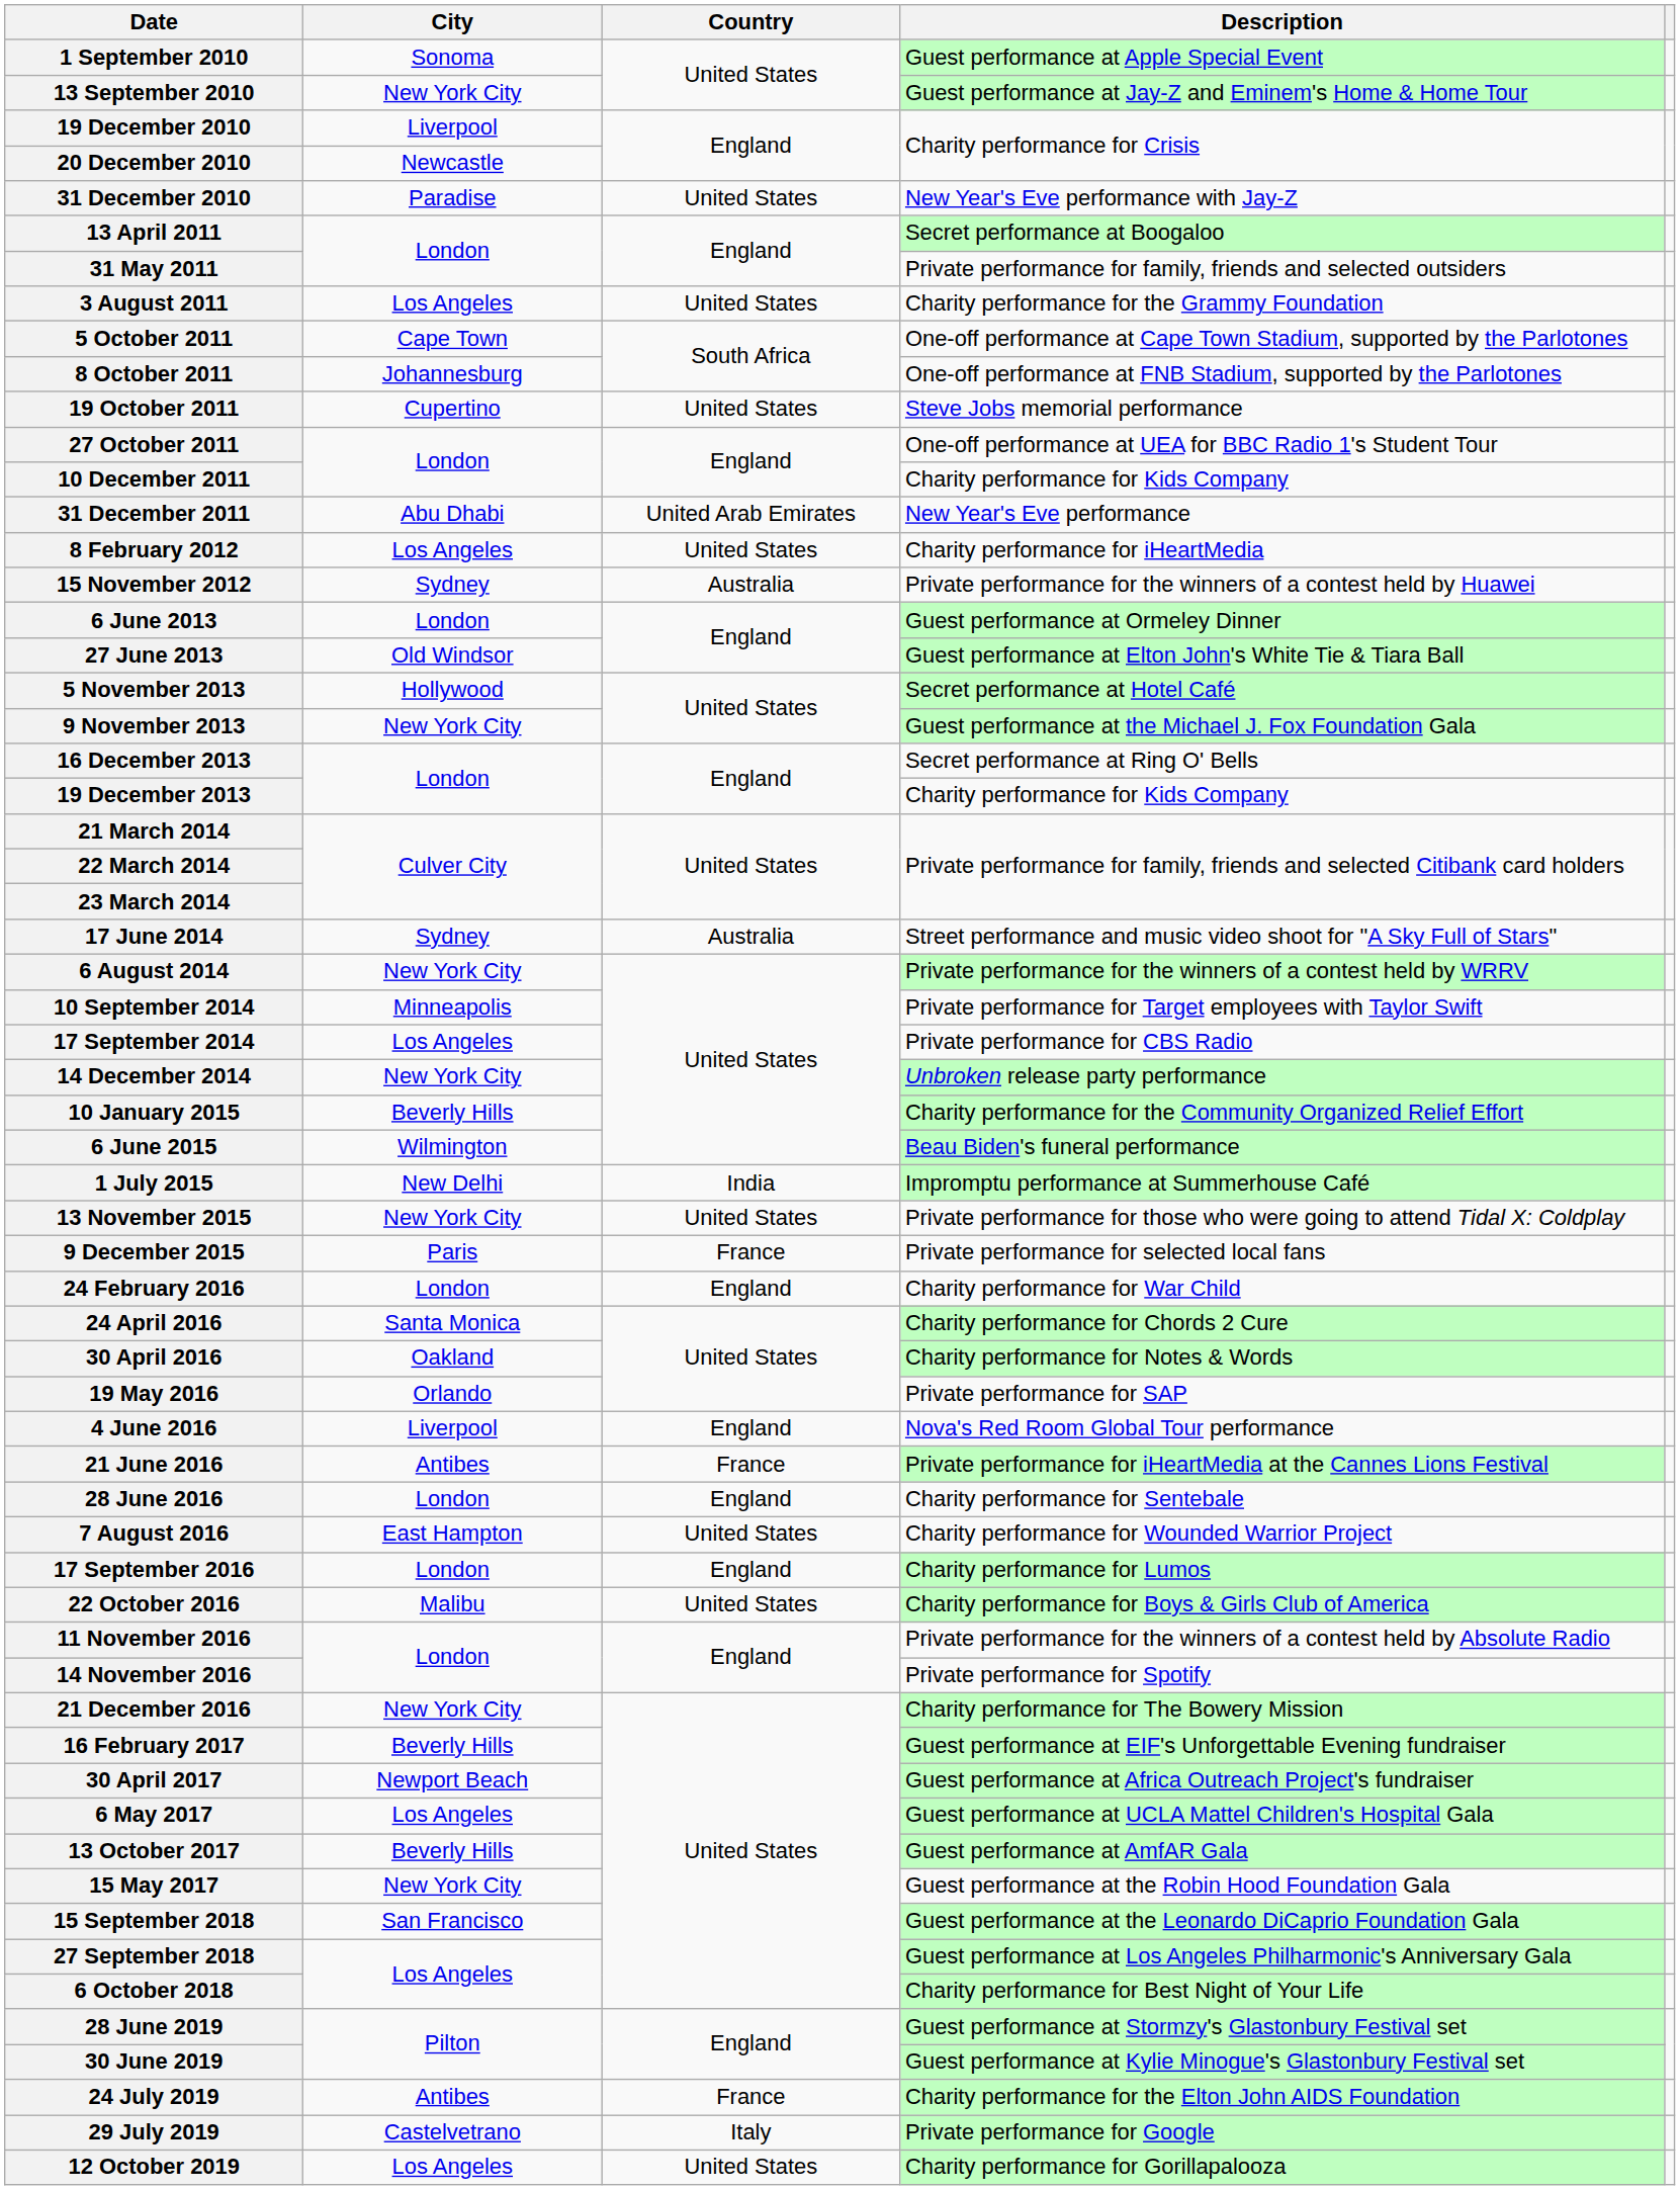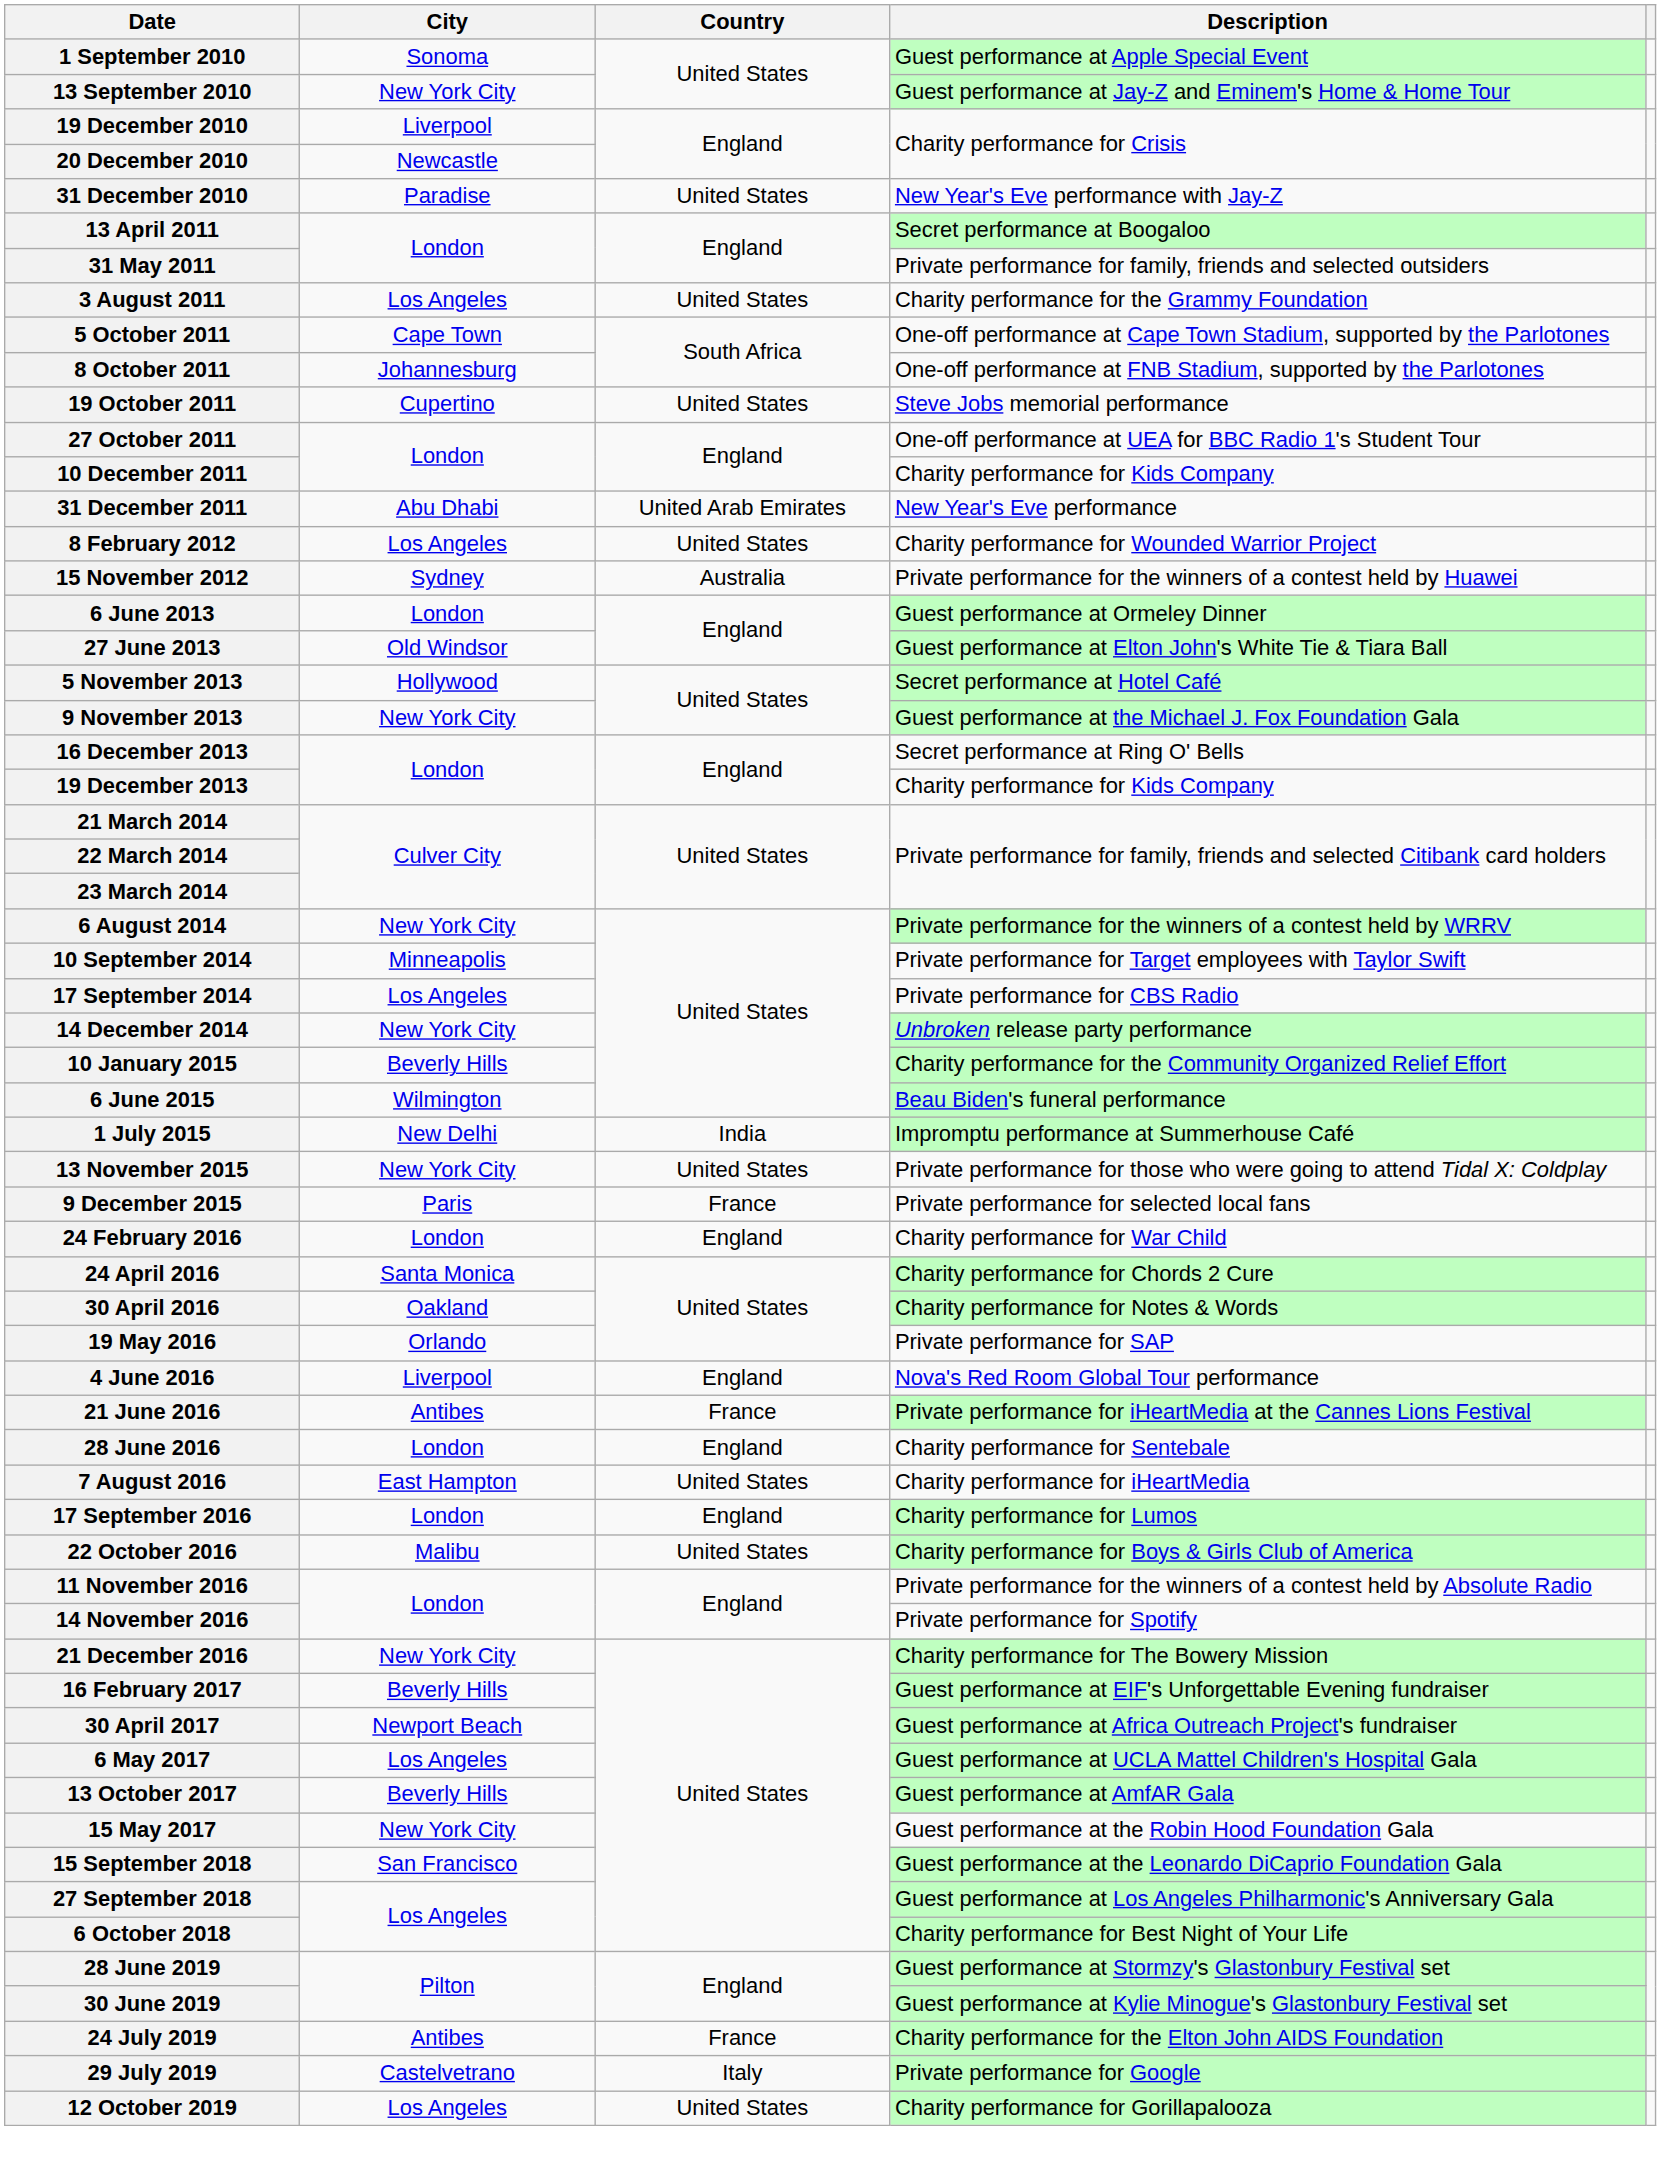8 February 2012 | Description: Charity performance for iHeartMedia -> Charity performance for Wounded Warrior Project
- row: 17 June 2014 | Sydney | Australia | Street performance and music video shoot for "A Sky Full of Stars"
7 August 2016 | Description: Charity performance for Wounded Warrior Project -> Charity performance for iHeartMedia
